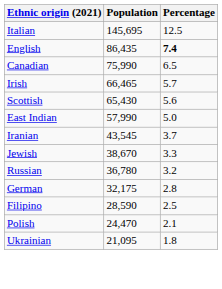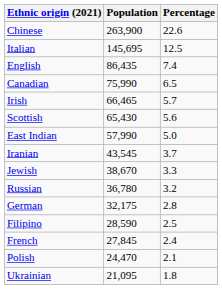+ row: Chinese | 263,900 | 22.6
English | Percentage: bold -> normal
+ row: French | 27,845 | 2.4
